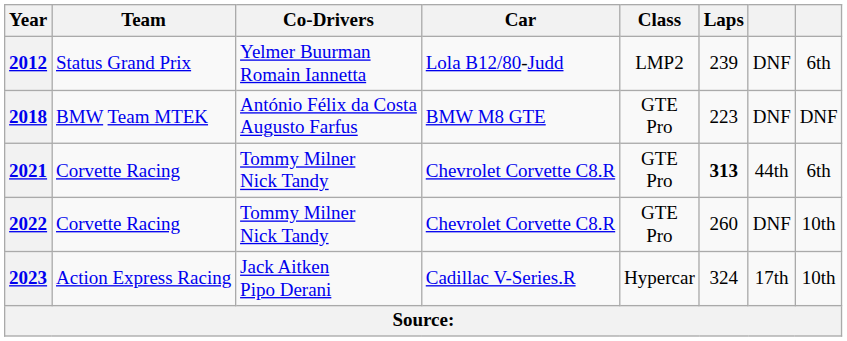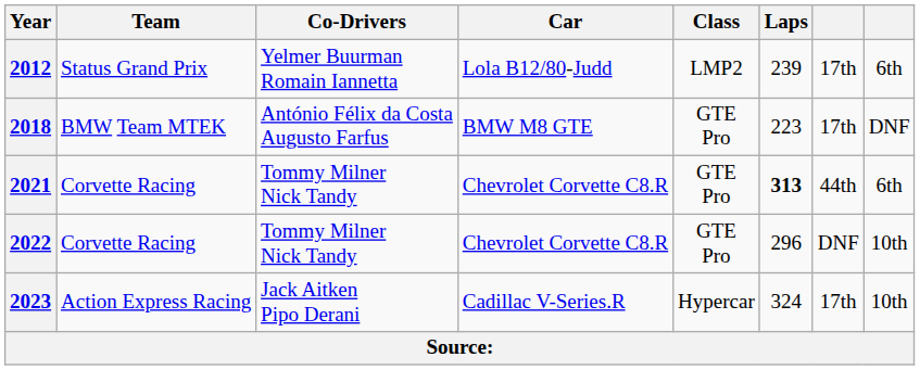2012 | column 7: DNF -> 17th
2018 | column 7: DNF -> 17th
2022 | Laps: 260 -> 296
